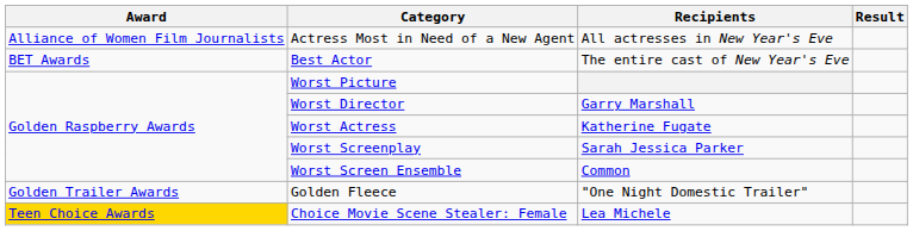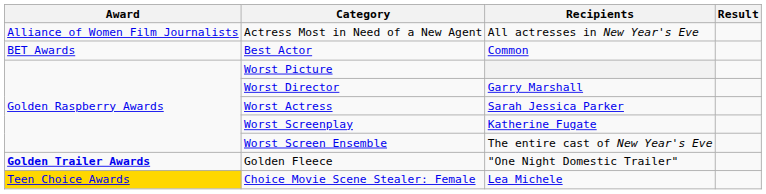Best Actor | Recipients: The entire cast of New Year's Eve -> Common
Worst Actress | Recipients: Katherine Fugate -> Sarah Jessica Parker
Worst Screenplay | Recipients: Sarah Jessica Parker -> Katherine Fugate
Worst Screen Ensemble | Recipients: Common -> The entire cast of New Year's Eve
Golden Fleece | Award: normal -> bold
